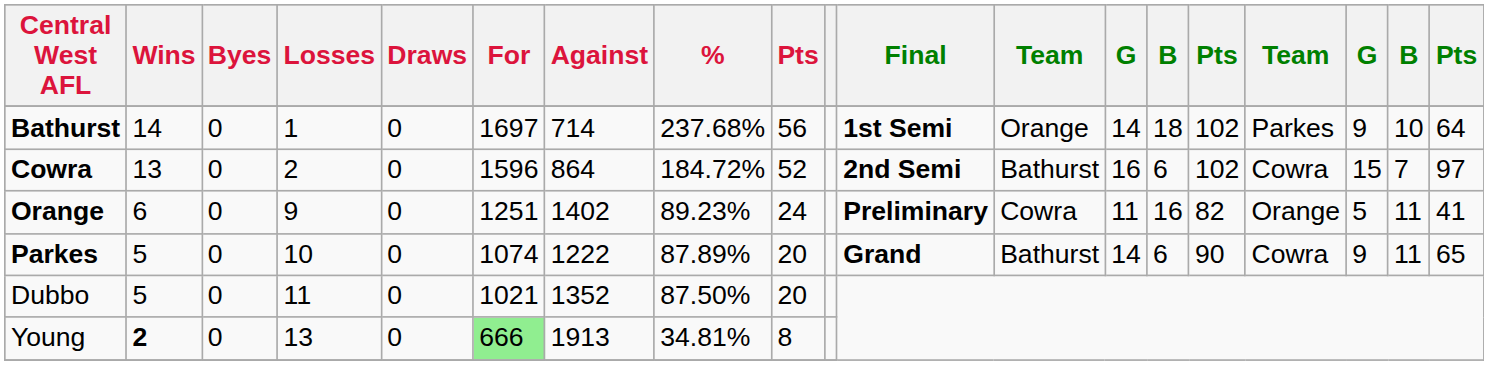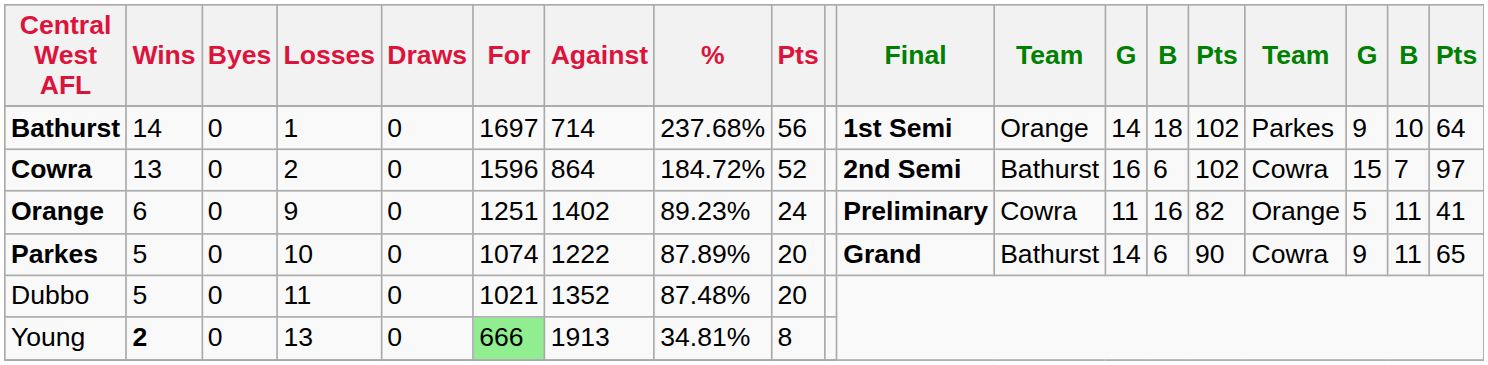Dubbo | %: 87.50% -> 87.48%
